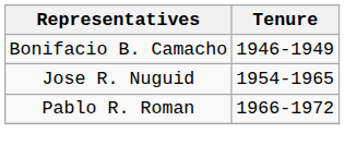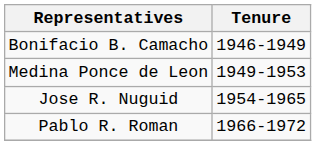+ row: Medina Ponce de Leon | 1949-1953
